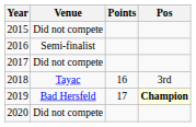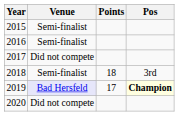2015 | Venue: Did not compete -> Semi-finalist
2018 | Venue: Tayac -> Semi-finalist
2018 | Points: 16 -> 18
2019 | Venue: no background -> lavender background
